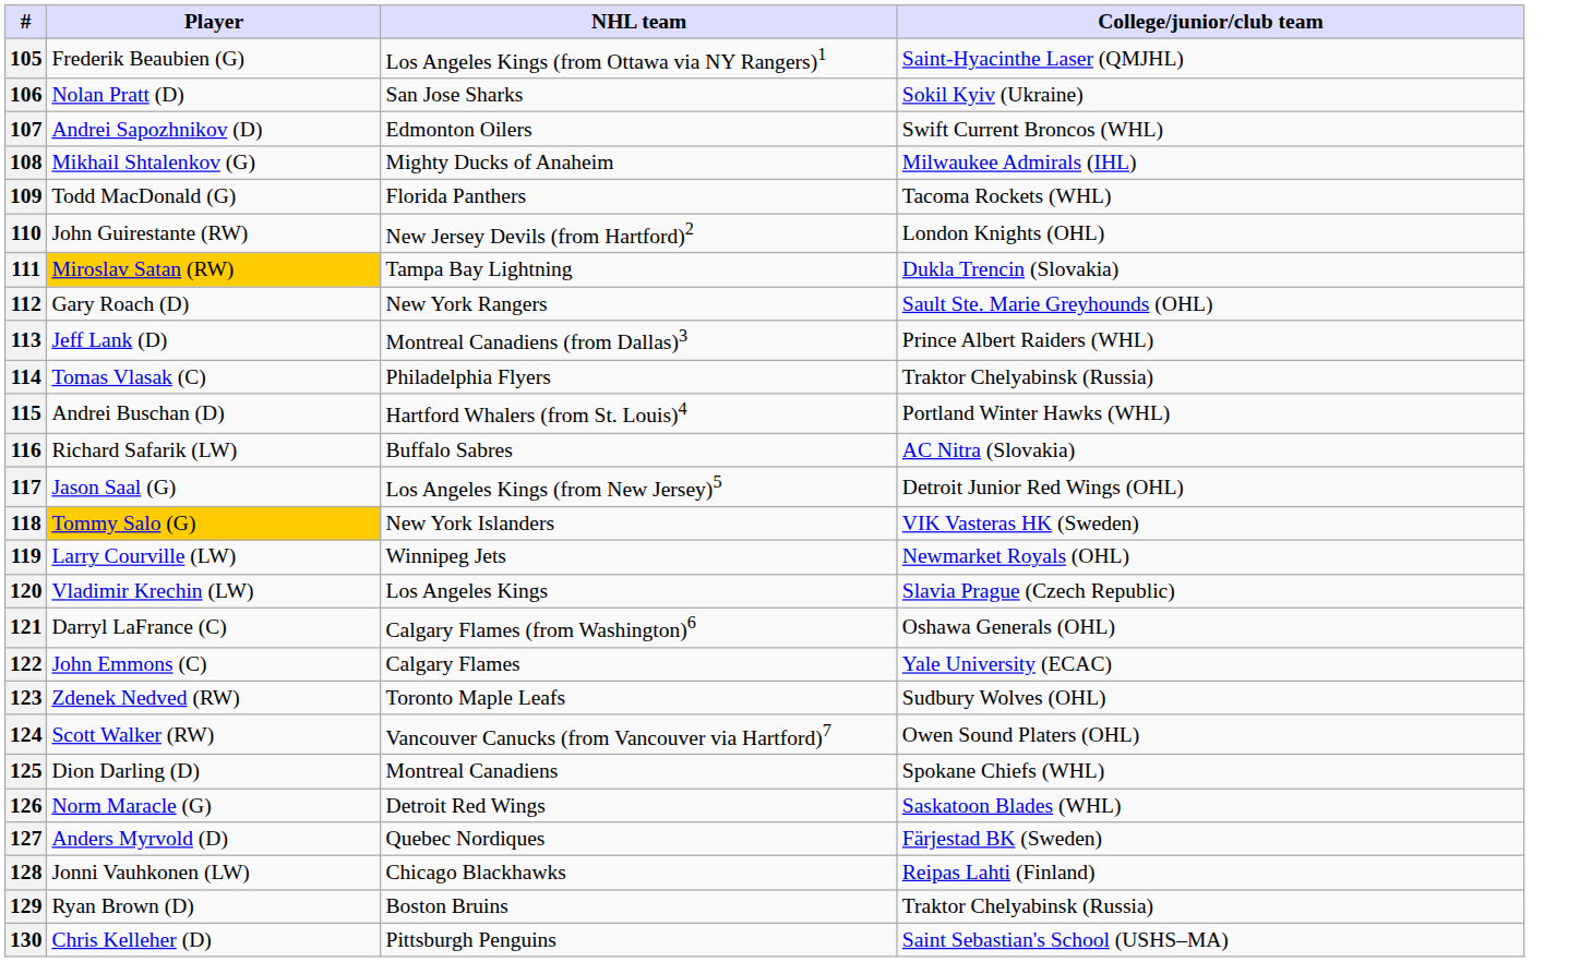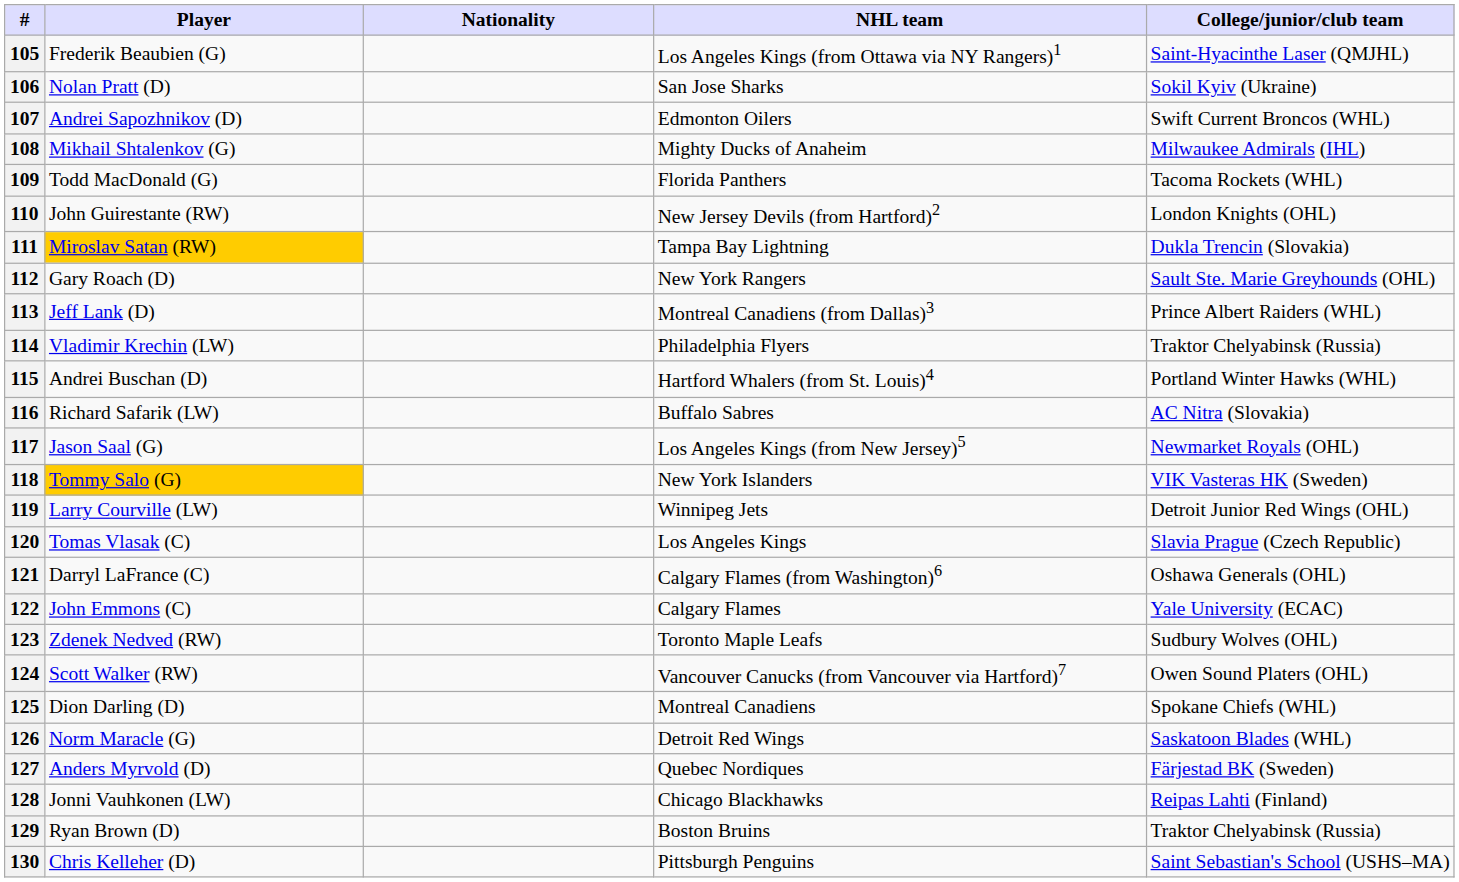+ column: Nationality
114 | Player: Tomas Vlasak (C) -> Vladimir Krechin (LW)
117 | College/junior/club team: Detroit Junior Red Wings (OHL) -> Newmarket Royals (OHL)
119 | College/junior/club team: Newmarket Royals (OHL) -> Detroit Junior Red Wings (OHL)
120 | Player: Vladimir Krechin (LW) -> Tomas Vlasak (C)
